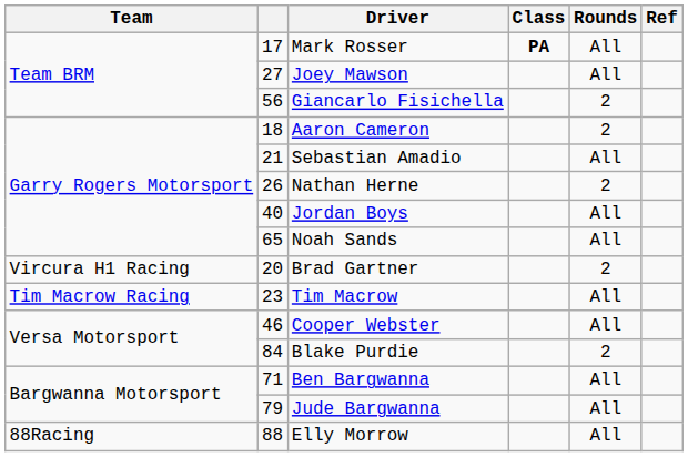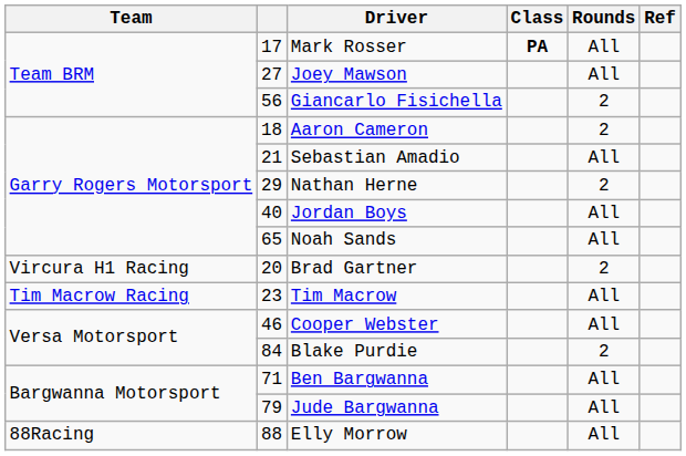Nathan Herne | column 2: 26 -> 29
